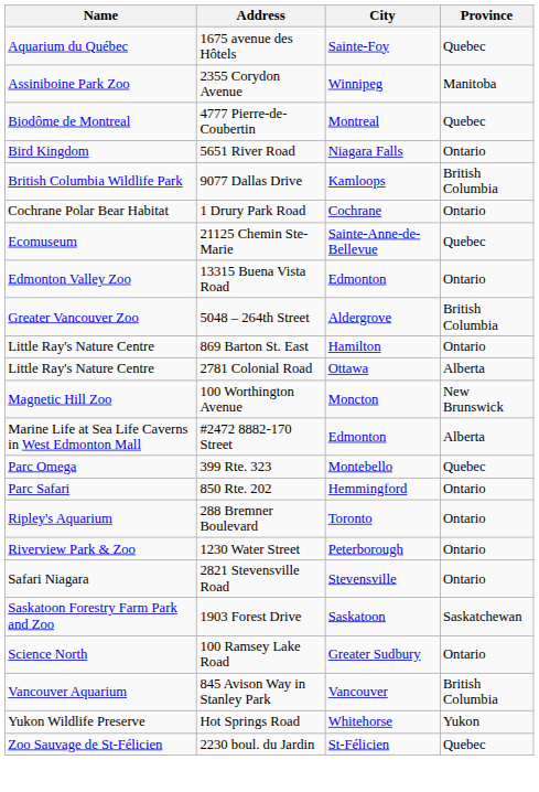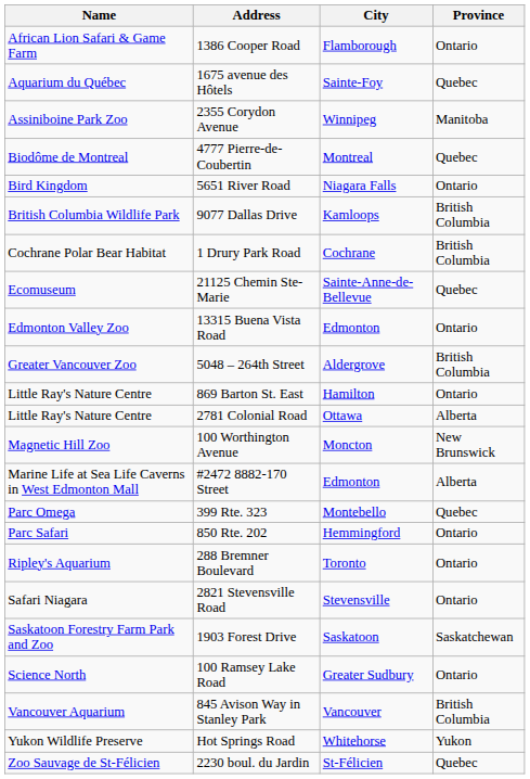+ row: African Lion Safari & Game Farm | 1386 Cooper Road | Flamborough | Ontario
1 Drury Park Road | Province: Ontario -> British Columbia
- row: Riverview Park & Zoo | 1230 Water Street | Peterborough | Ontario
